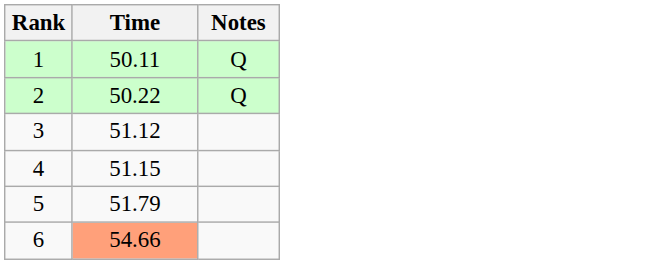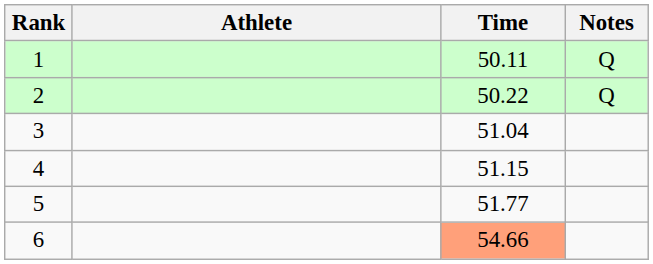+ column: Athlete
3 | Time: 51.12 -> 51.04
5 | Time: 51.79 -> 51.77
